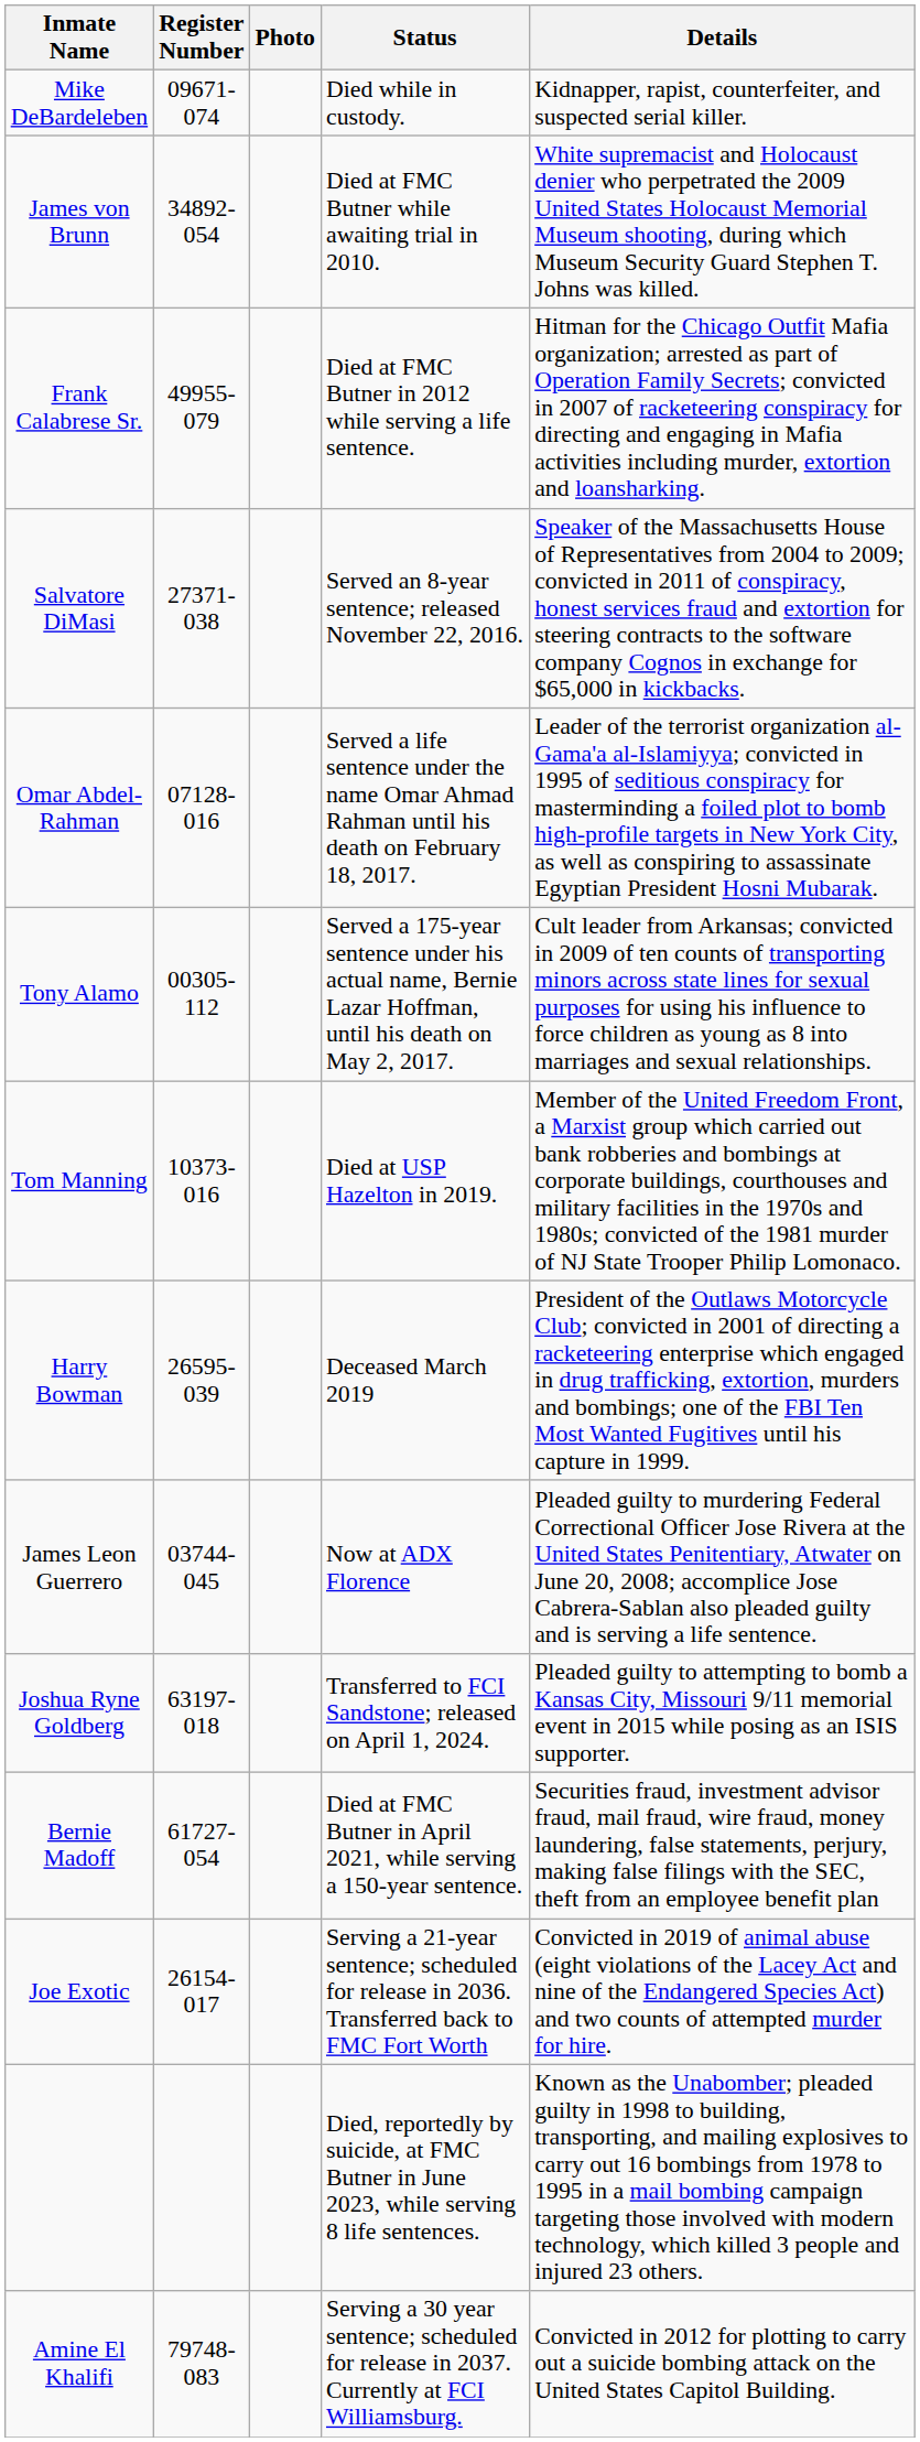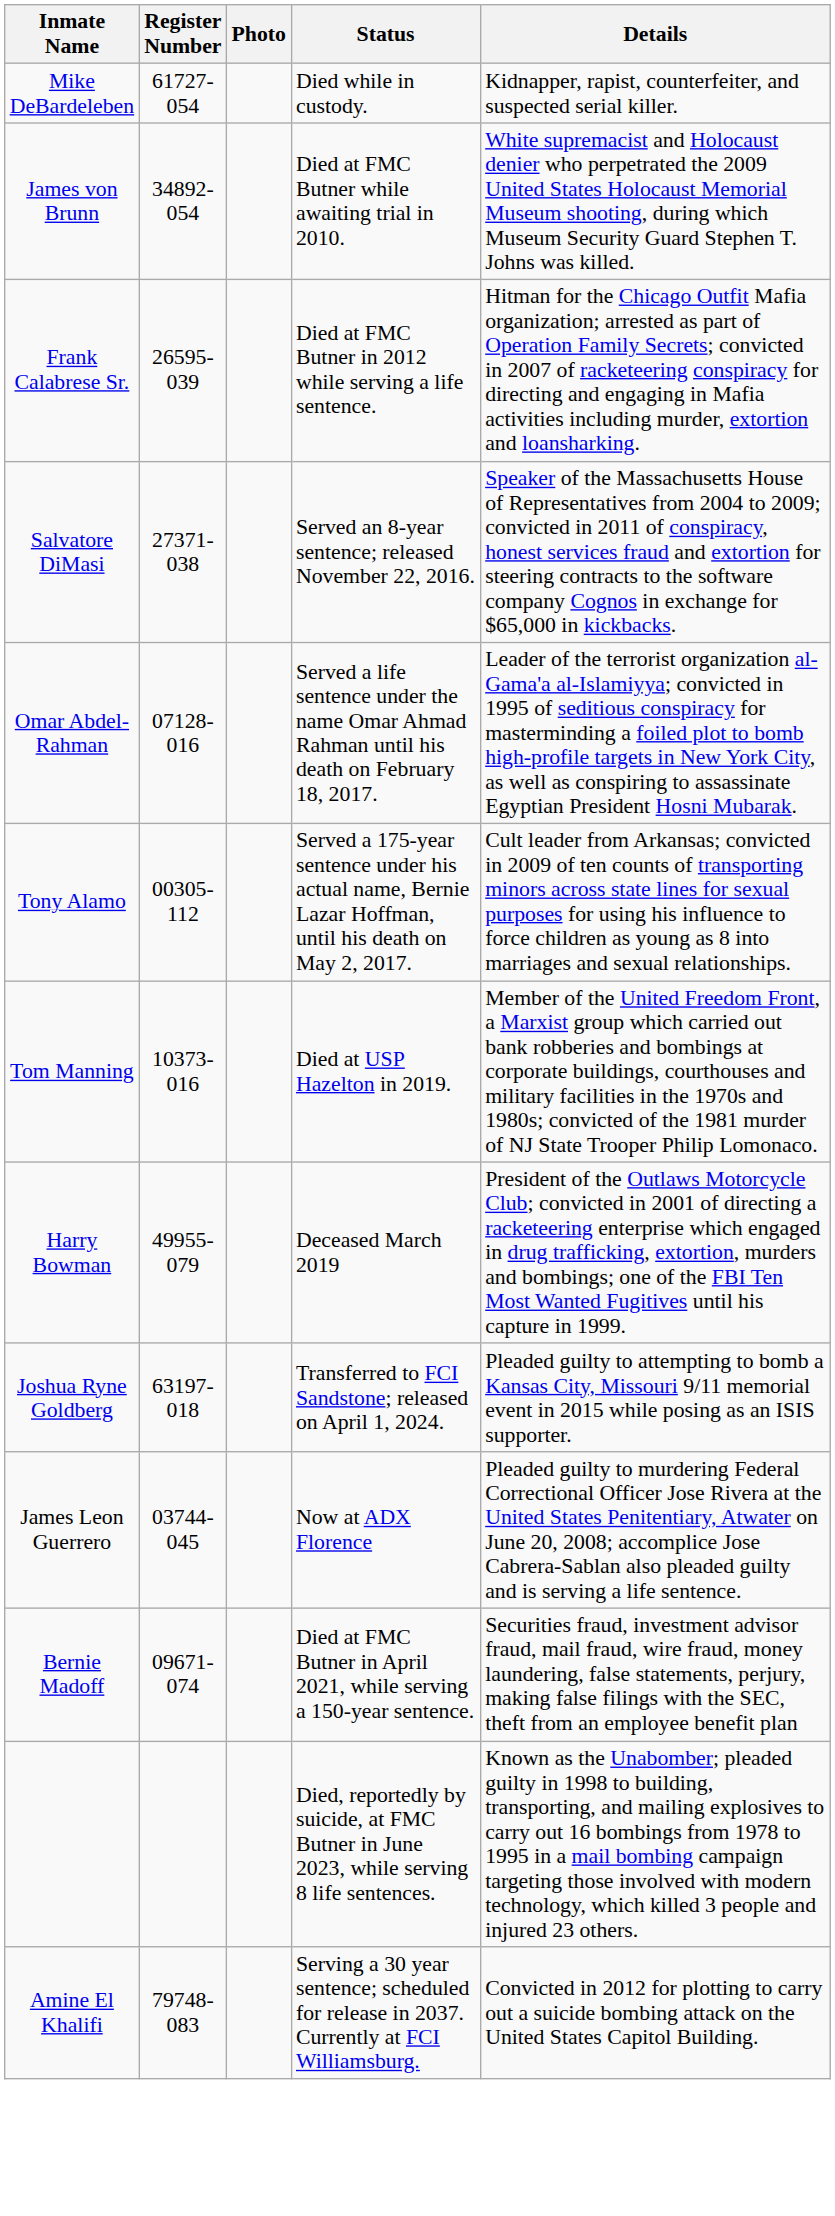Mike DeBardeleben | Register Number: 09671-074 -> 61727-054
Frank Calabrese Sr. | Register Number: 49955-079 -> 26595-039
Harry Bowman | Register Number: 26595-039 -> 49955-079
rows swapped: James Leon Guerrero <-> Joshua Ryne Goldberg
Bernie Madoff | Register Number: 61727-054 -> 09671-074
- row: Joe Exotic | 26154-017 | Serving a 21-year sentence; scheduled for release in 2036. Transferred back to FMC Fort Worth | Convicted in 2019 of animal abuse (eight violations of the Lacey Act and nine of the Endangered Species Act) and two counts of attempted murder for hire.
